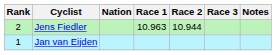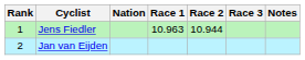Jens Fiedler | Rank: 2 -> 1
Jan van Eijden | Rank: 1 -> 2
